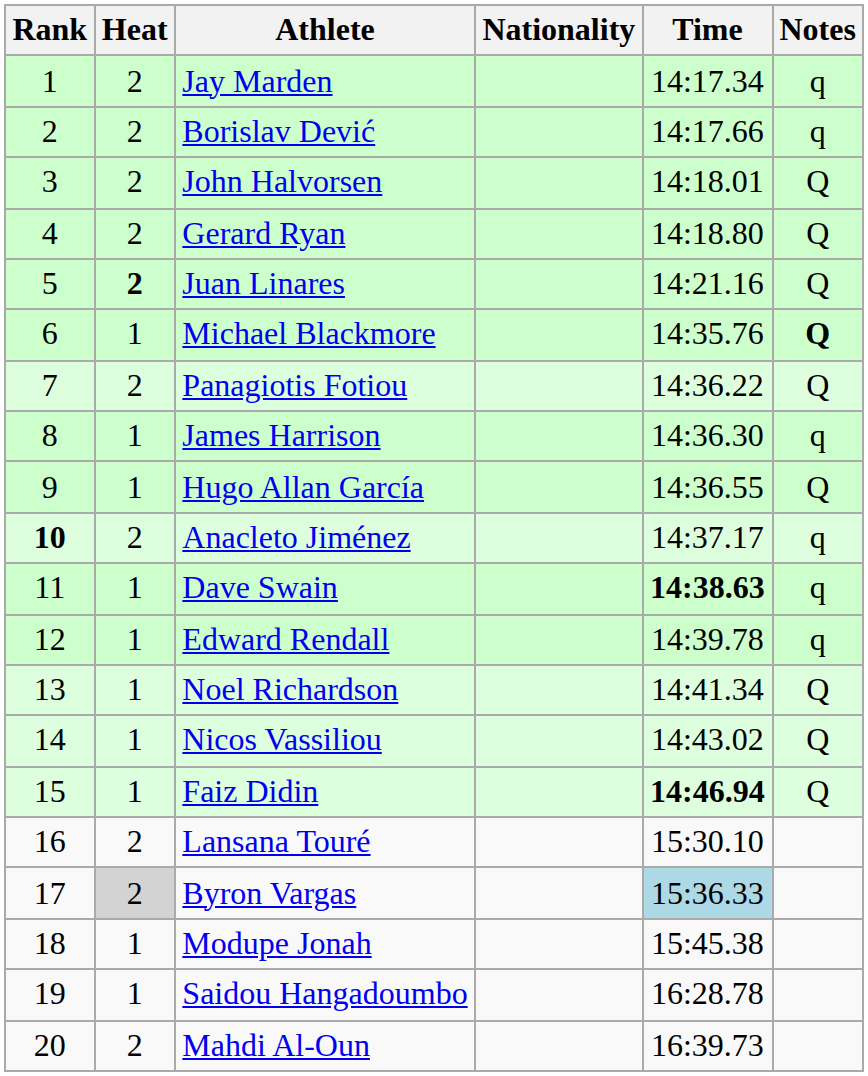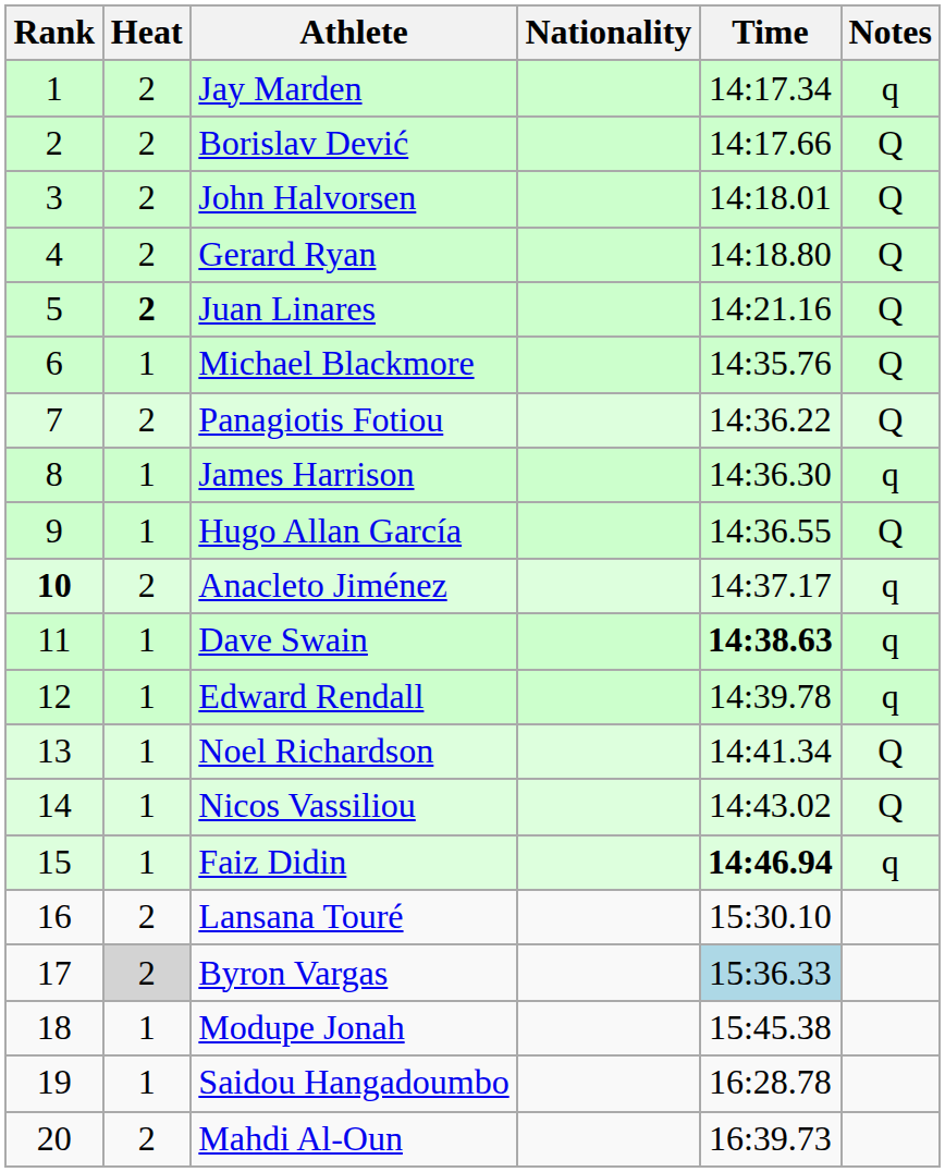Borislav Dević | Notes: q -> Q
Michael Blackmore | Notes: bold -> normal
Faiz Didin | Notes: Q -> q
